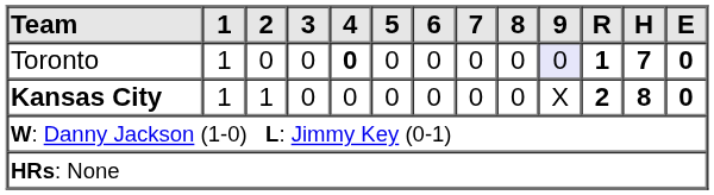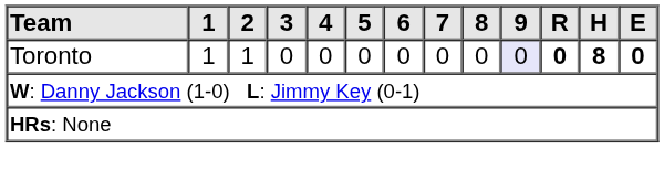Toronto | 2: 0 -> 1
Toronto | 4: bold -> normal
Toronto | R: 1 -> 0
Toronto | H: 7 -> 8
- row: Kansas City | 1 | 1 | 0 | 0 | 0 | 0 | 0 | 0 | X | 2 | 8 | 0
